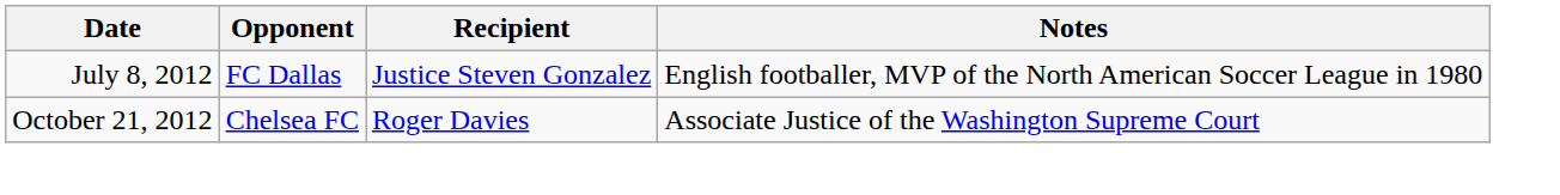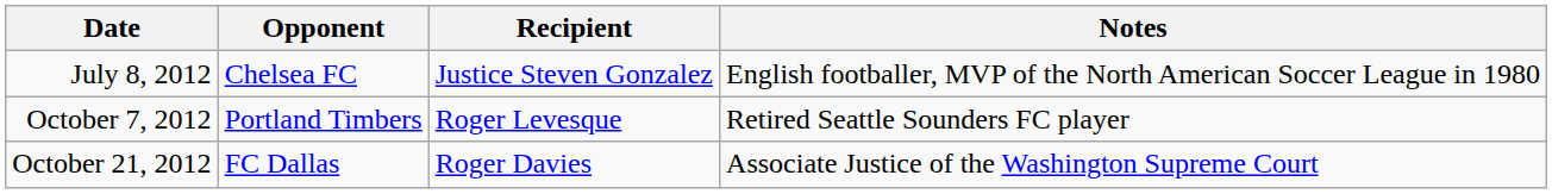July 8, 2012 | Opponent: FC Dallas -> Chelsea FC
+ row: October 7, 2012 | Portland Timbers | Roger Levesque | Retired Seattle Sounders FC player
October 21, 2012 | Opponent: Chelsea FC -> FC Dallas
